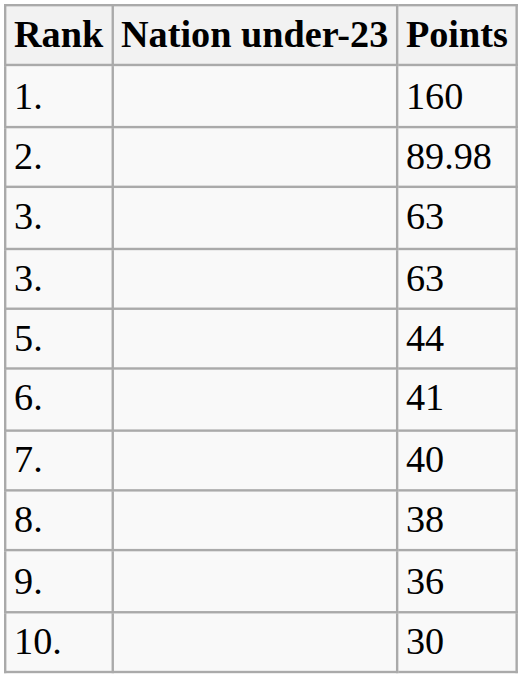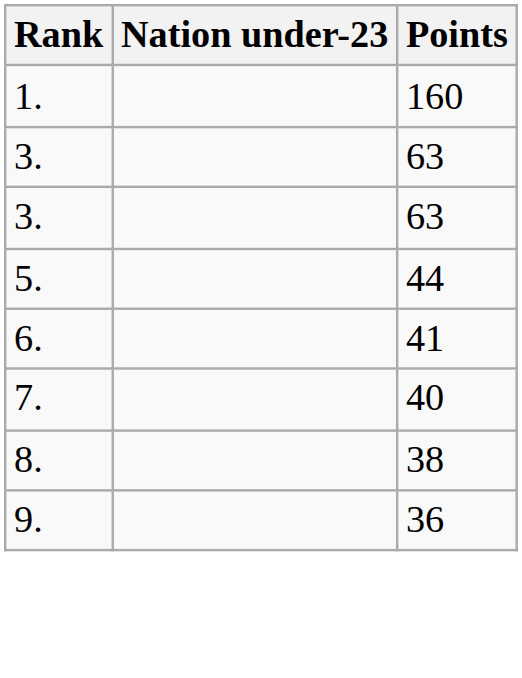- row: 2. | 89.98
- row: 10. | 30
